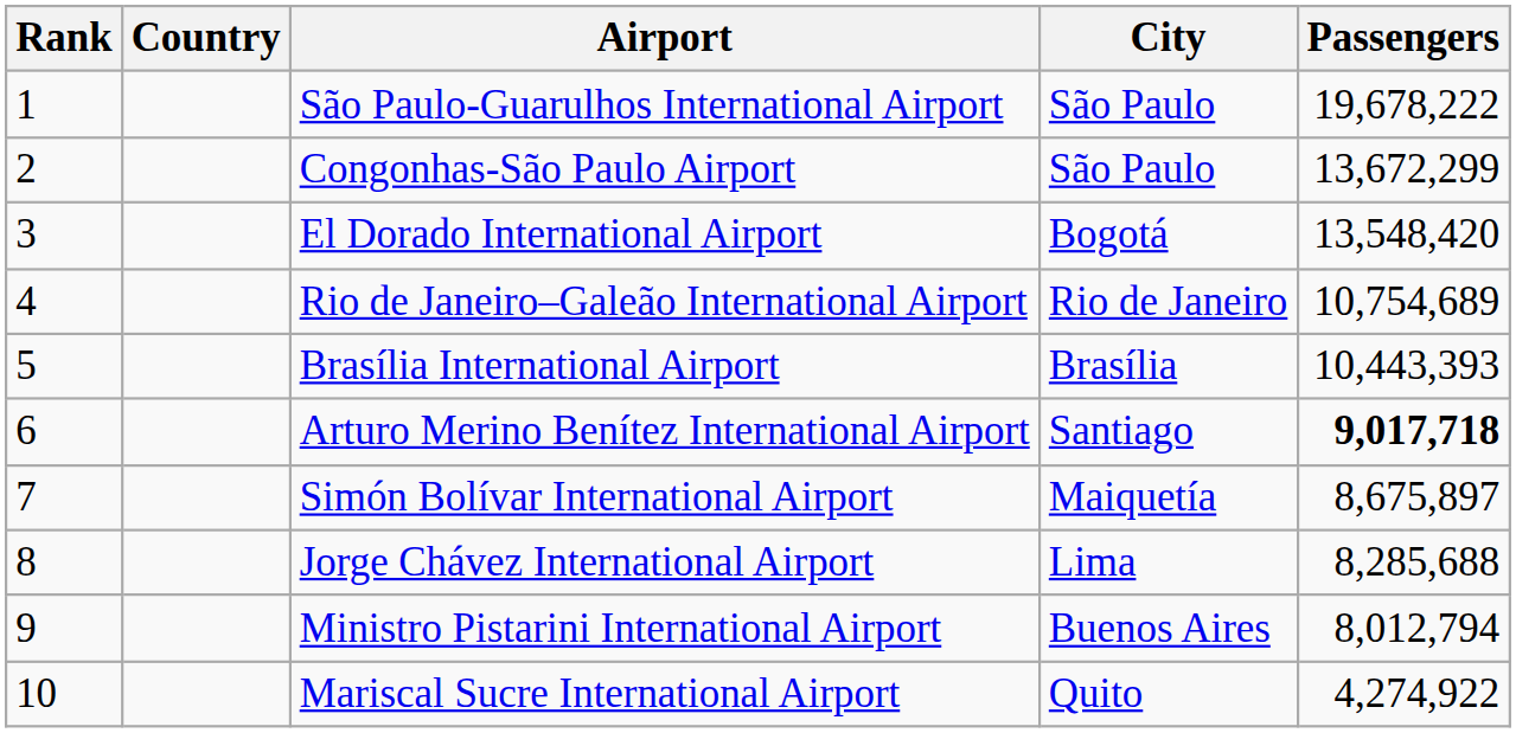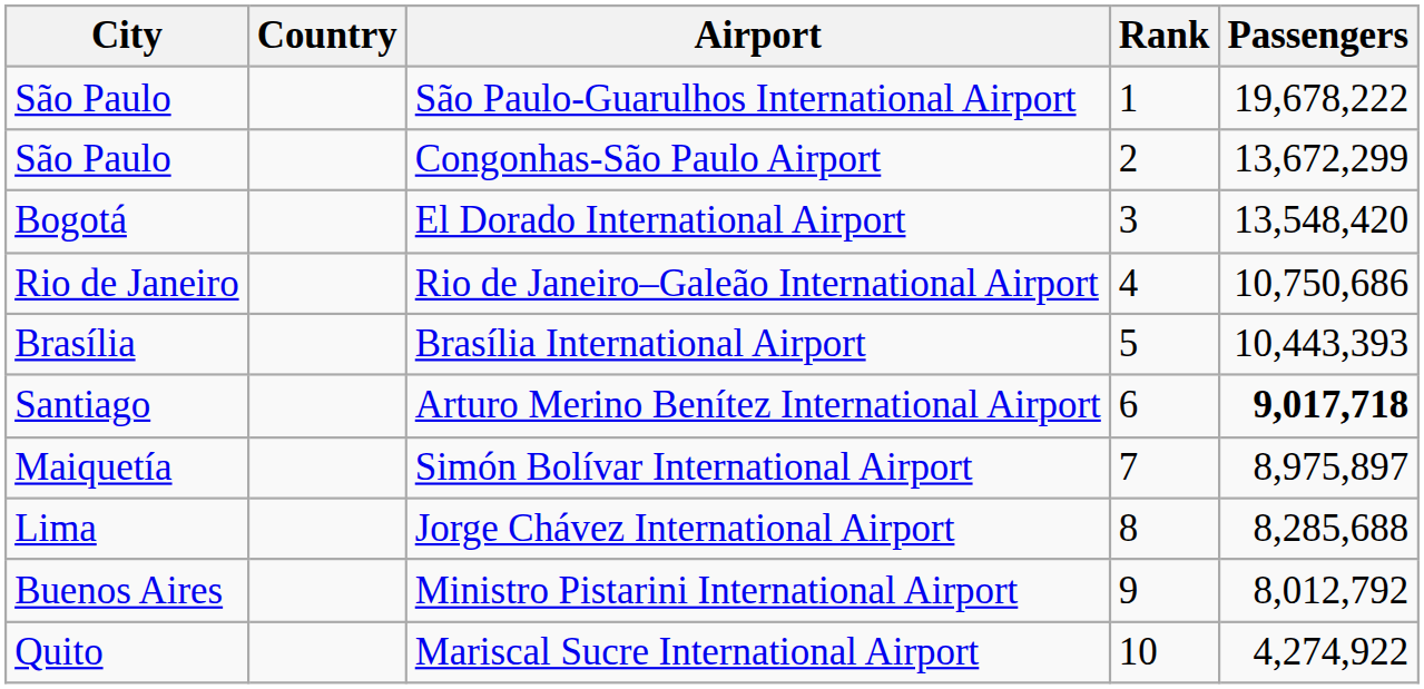columns swapped: Rank <-> City
Rio de Janeiro–Galeão International Airport | Passengers: 10,754,689 -> 10,750,686
Simón Bolívar International Airport | Passengers: 8,675,897 -> 8,975,897
Ministro Pistarini International Airport | Passengers: 8,012,794 -> 8,012,792
